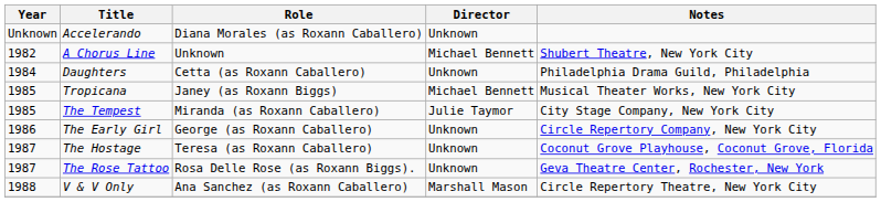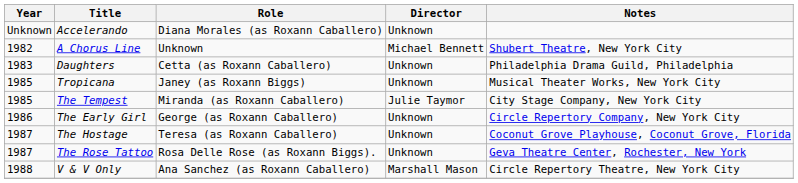Daughters | Year: 1984 -> 1983
Tropicana | Director: Michael Bennett -> Unknown
